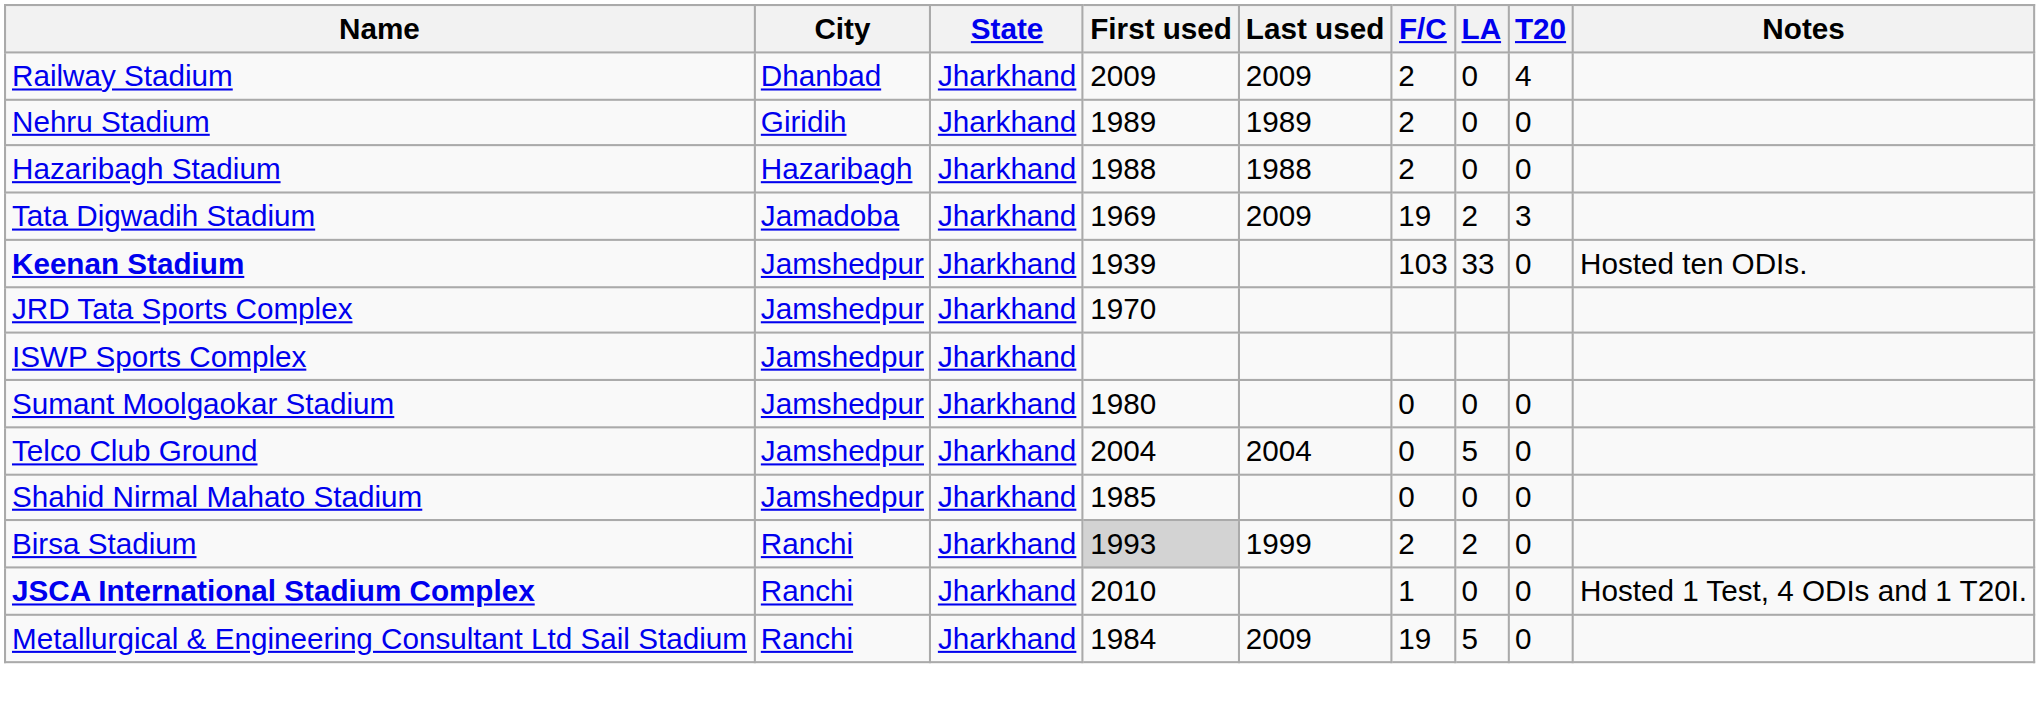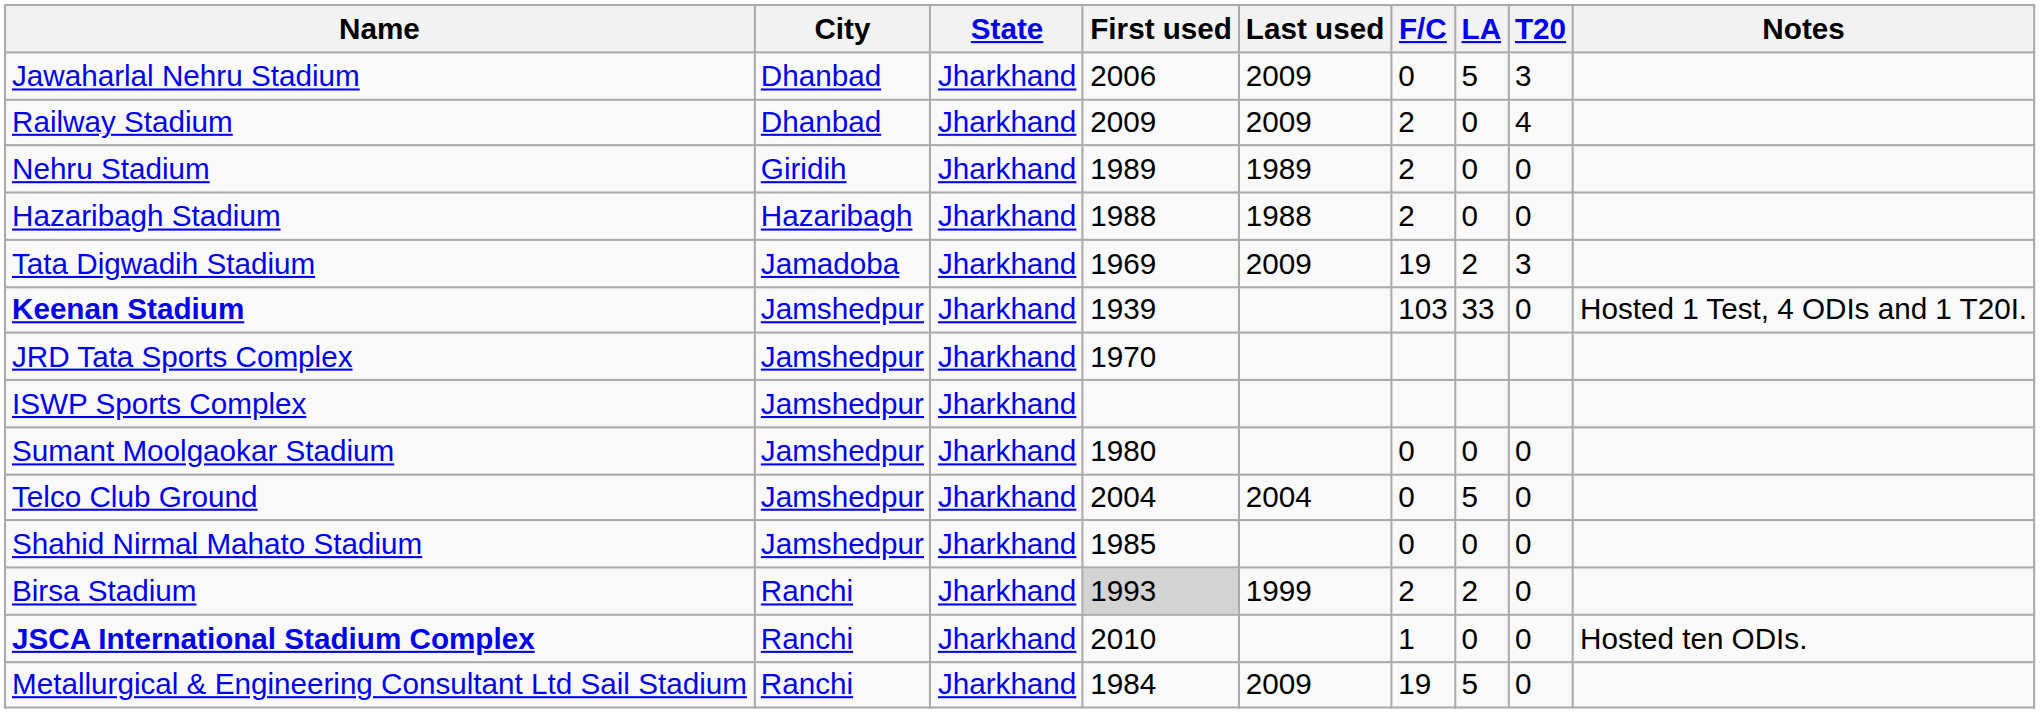+ row: Jawaharlal Nehru Stadium | Dhanbad | Jharkhand | 2006 | 2009 | 0 | 5 | 3
Keenan Stadium | Notes: Hosted ten ODIs. -> Hosted 1 Test, 4 ODIs and 1 T20I.
JSCA International Stadium Complex | Notes: Hosted 1 Test, 4 ODIs and 1 T20I. -> Hosted ten ODIs.
